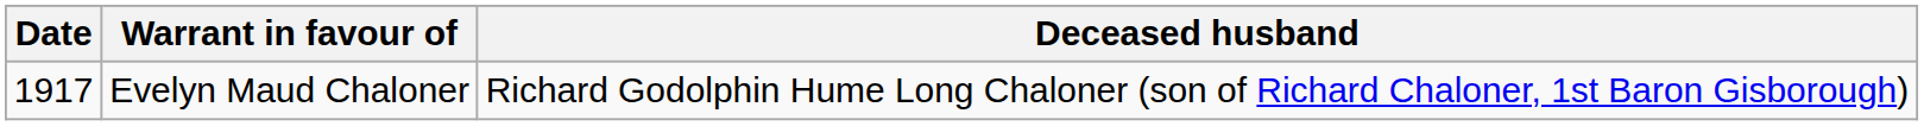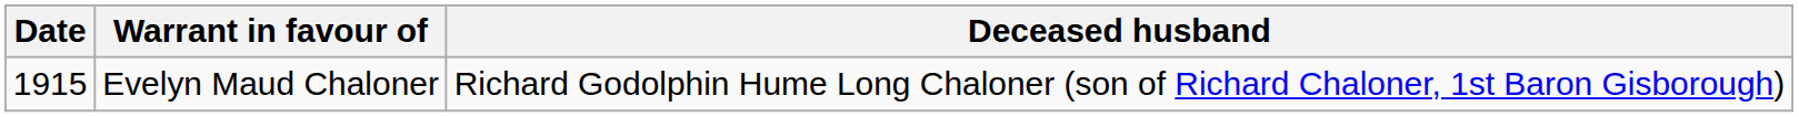Evelyn Maud Chaloner | Date: 1917 -> 1915
